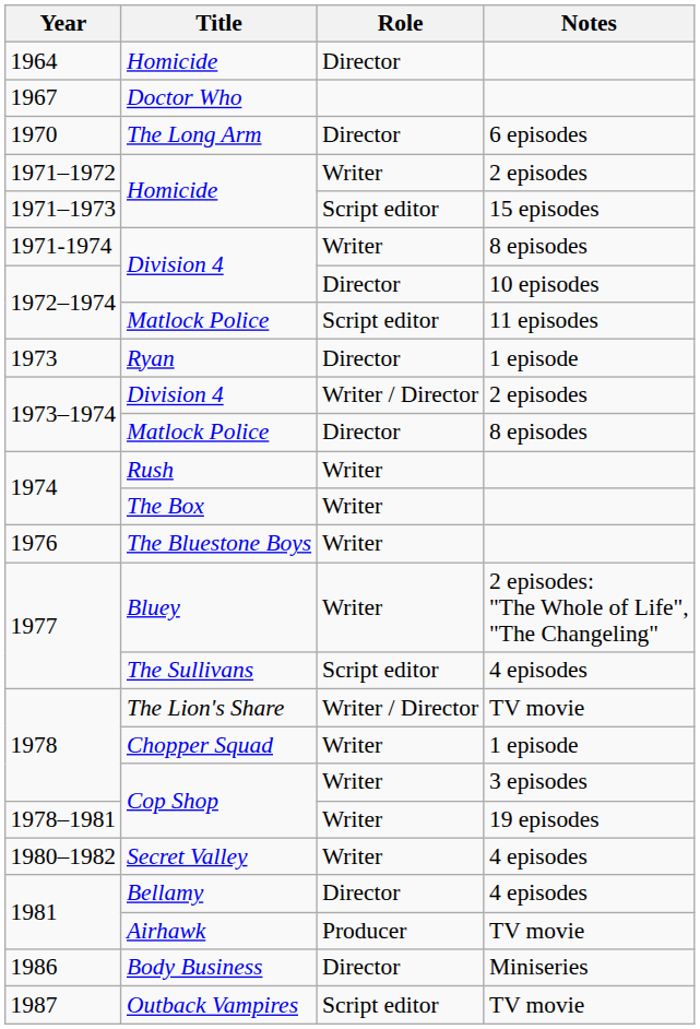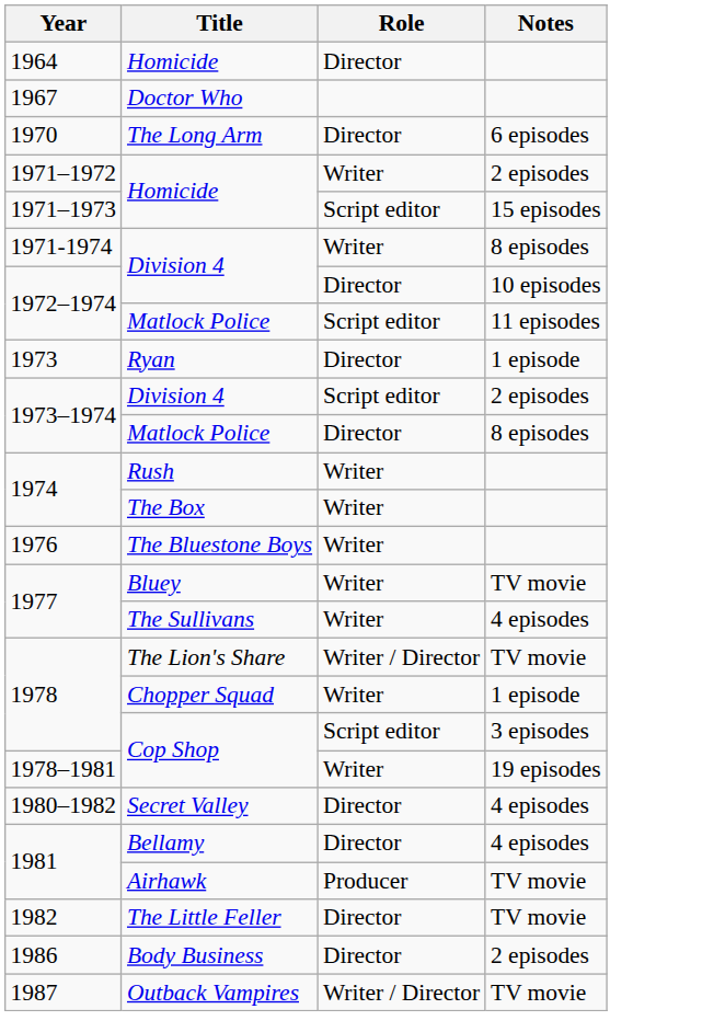1973–1974 / Division 4 | Role: Writer / Director -> Script editor
Bluey | Notes: 2 episodes: "The Whole of Life", "The Changeling" -> TV movie
The Sullivans | Role: Script editor -> Writer
1978 / Cop Shop | Role: Writer -> Script editor
Secret Valley | Role: Writer -> Director
+ row: 1982 | The Little Feller | Director | TV movie
Body Business | Notes: Miniseries -> 2 episodes
Outback Vampires | Role: Script editor -> Writer / Director
